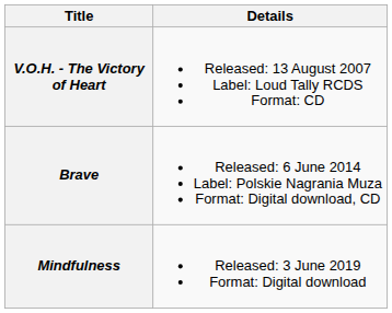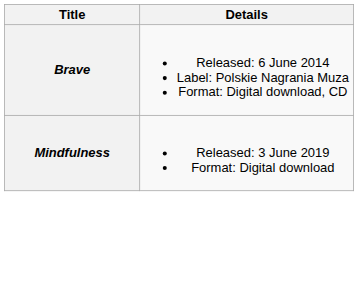- row: V.O.H. - The Victory of Heart | Released: 13 August 2007 Label: Loud Tally RCDS Format: CD
